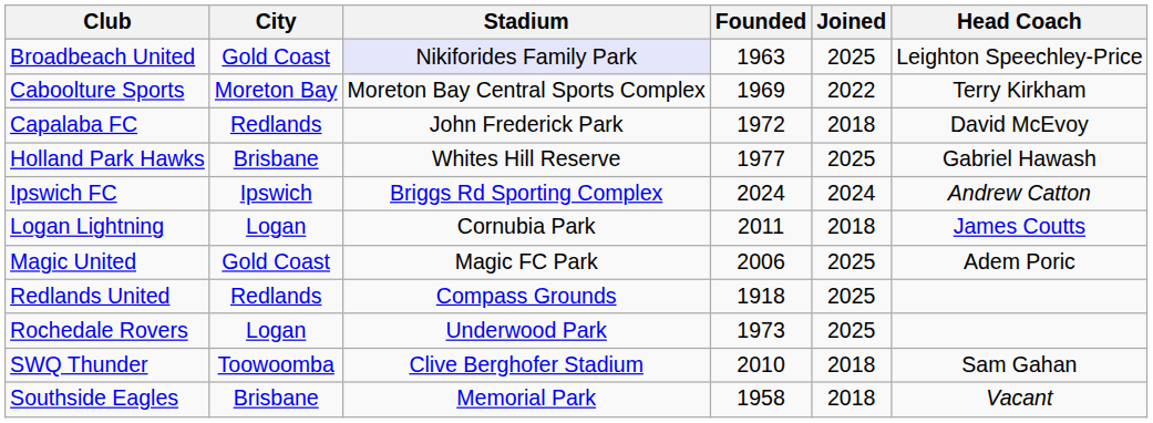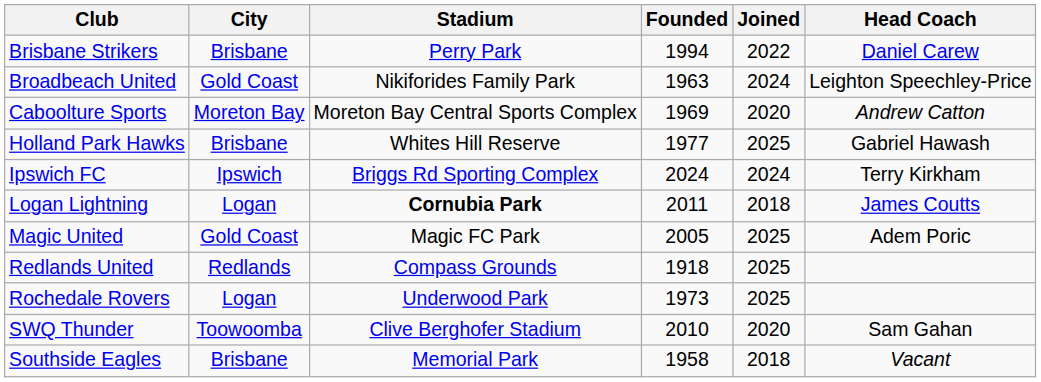+ row: Brisbane Strikers | Brisbane | Perry Park | 1994 | 2022 | Daniel Carew
Broadbeach United | Stadium: lavender background -> no background
Broadbeach United | Joined: 2025 -> 2024
Caboolture Sports | Joined: 2022 -> 2020
Caboolture Sports | Head Coach: Terry Kirkham -> Andrew Catton
- row: Capalaba FC | Redlands | John Frederick Park | 1972 | 2018 | David McEvoy
Ipswich FC | Head Coach: Andrew Catton -> Terry Kirkham
Logan Lightning | Stadium: normal -> bold
Magic United | Founded: 2006 -> 2005
SWQ Thunder | Joined: 2018 -> 2020
